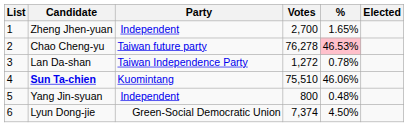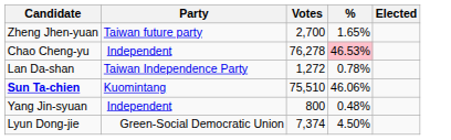- column: List | 1 | 2 | 3 | 4 | 5 | 6
Zheng Jhen-yuan | Party: Independent -> Taiwan future party
Chao Cheng-yu | Party: Taiwan future party -> Independent
